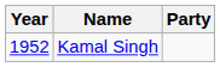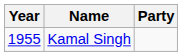Kamal Singh | Year: 1952 -> 1955
